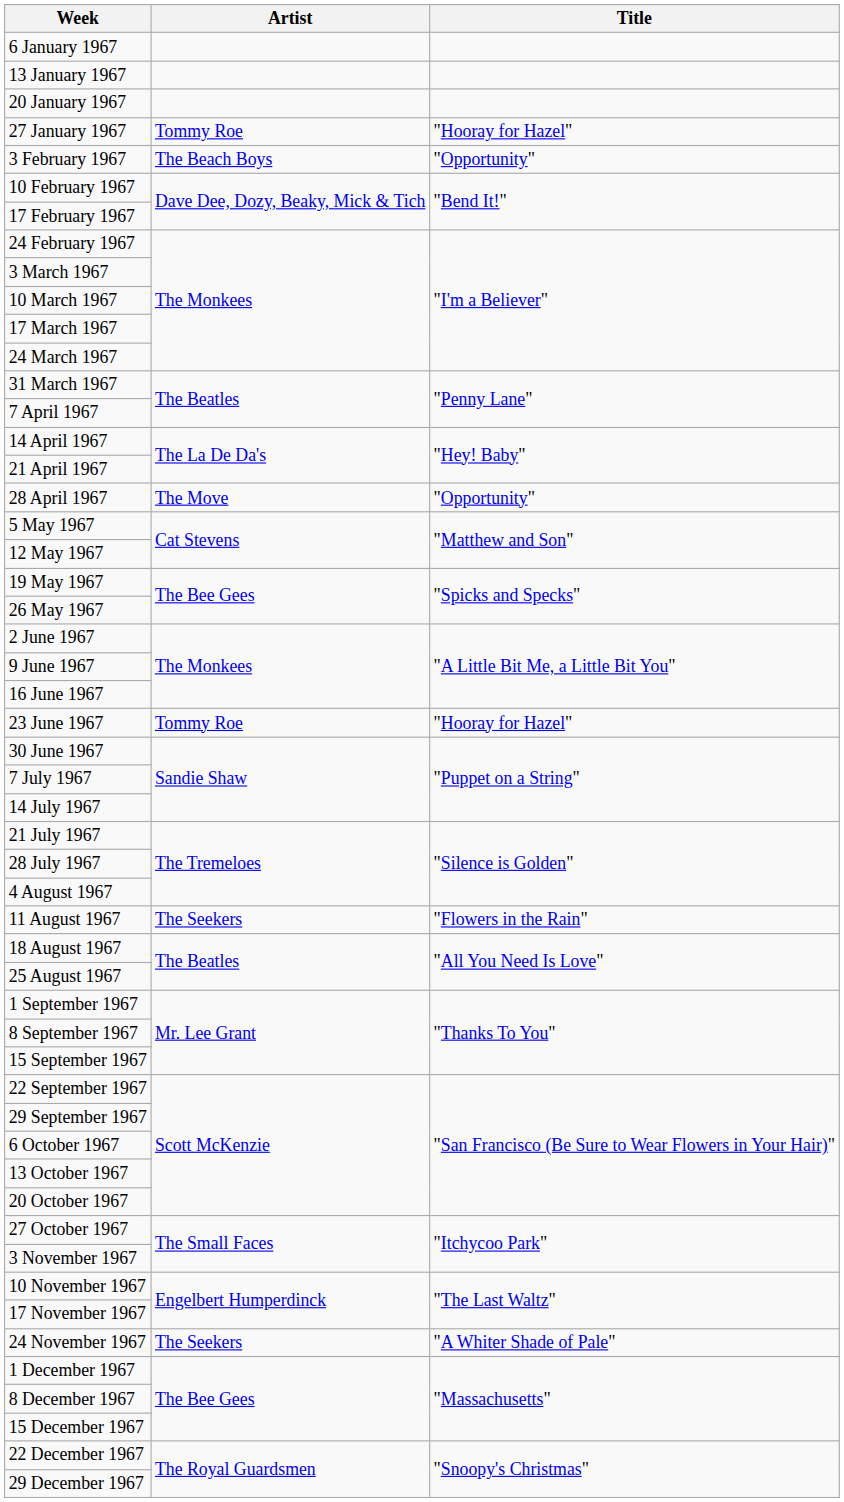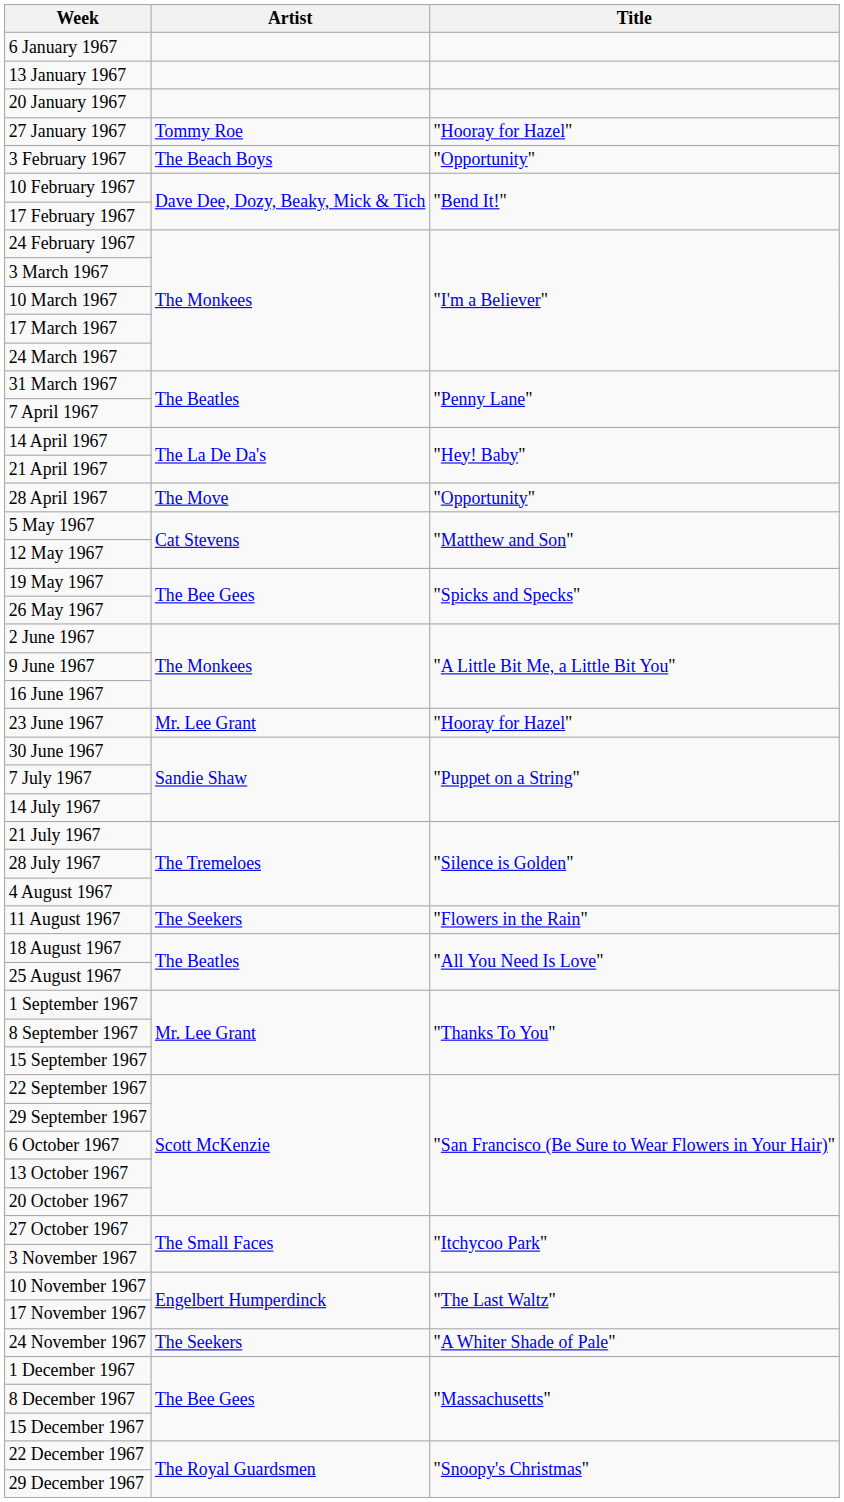23 June 1967 | Artist: Tommy Roe -> Mr. Lee Grant
